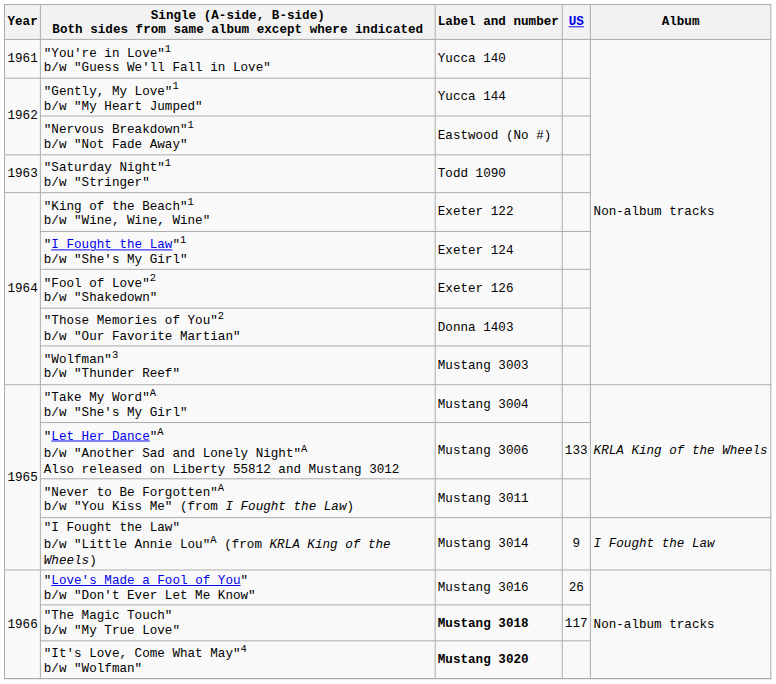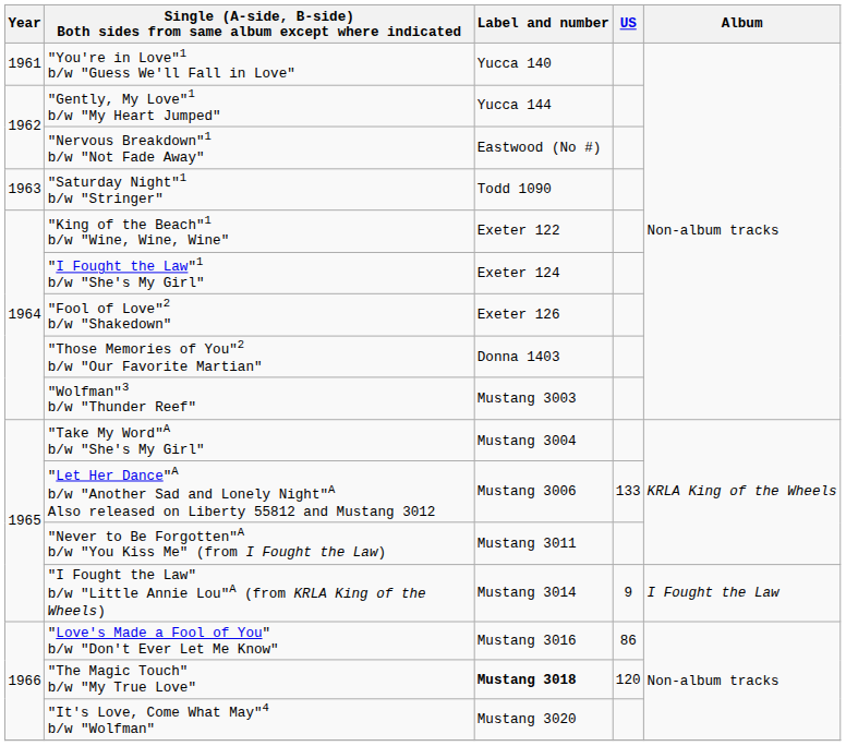"Love's Made a Fool of You" b/w "Don't Ever Let Me Know" | US: 26 -> 86
"The Magic Touch" b/w "My True Love" | US: 117 -> 120
"It's Love, Come What May"4 b/w "Wolfman" | Label and number: bold -> normal
